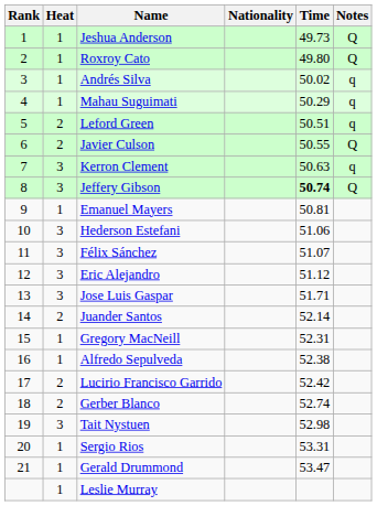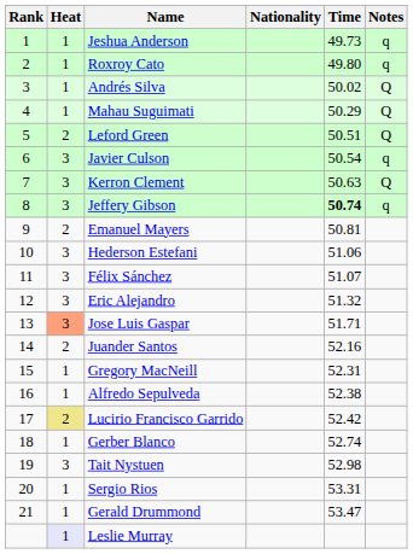Jeshua Anderson | Notes: Q -> q
Roxroy Cato | Notes: Q -> q
Andrés Silva | Notes: q -> Q
Mahau Suguimati | Notes: q -> Q
Leford Green | Notes: q -> Q
Javier Culson | Heat: 2 -> 3
Javier Culson | Time: 50.55 -> 50.54
Javier Culson | Notes: Q -> q
Kerron Clement | Notes: q -> Q
Jeffery Gibson | Notes: Q -> q
Emanuel Mayers | Heat: 1 -> 2
Eric Alejandro | Time: 51.12 -> 51.32
Jose Luis Gaspar | Heat: no background -> lightsalmon background
Juander Santos | Time: 52.14 -> 52.16
Lucirio Francisco Garrido | Heat: no background -> khaki background
Gerber Blanco | Heat: 2 -> 1
Leslie Murray | Heat: no background -> lavender background
